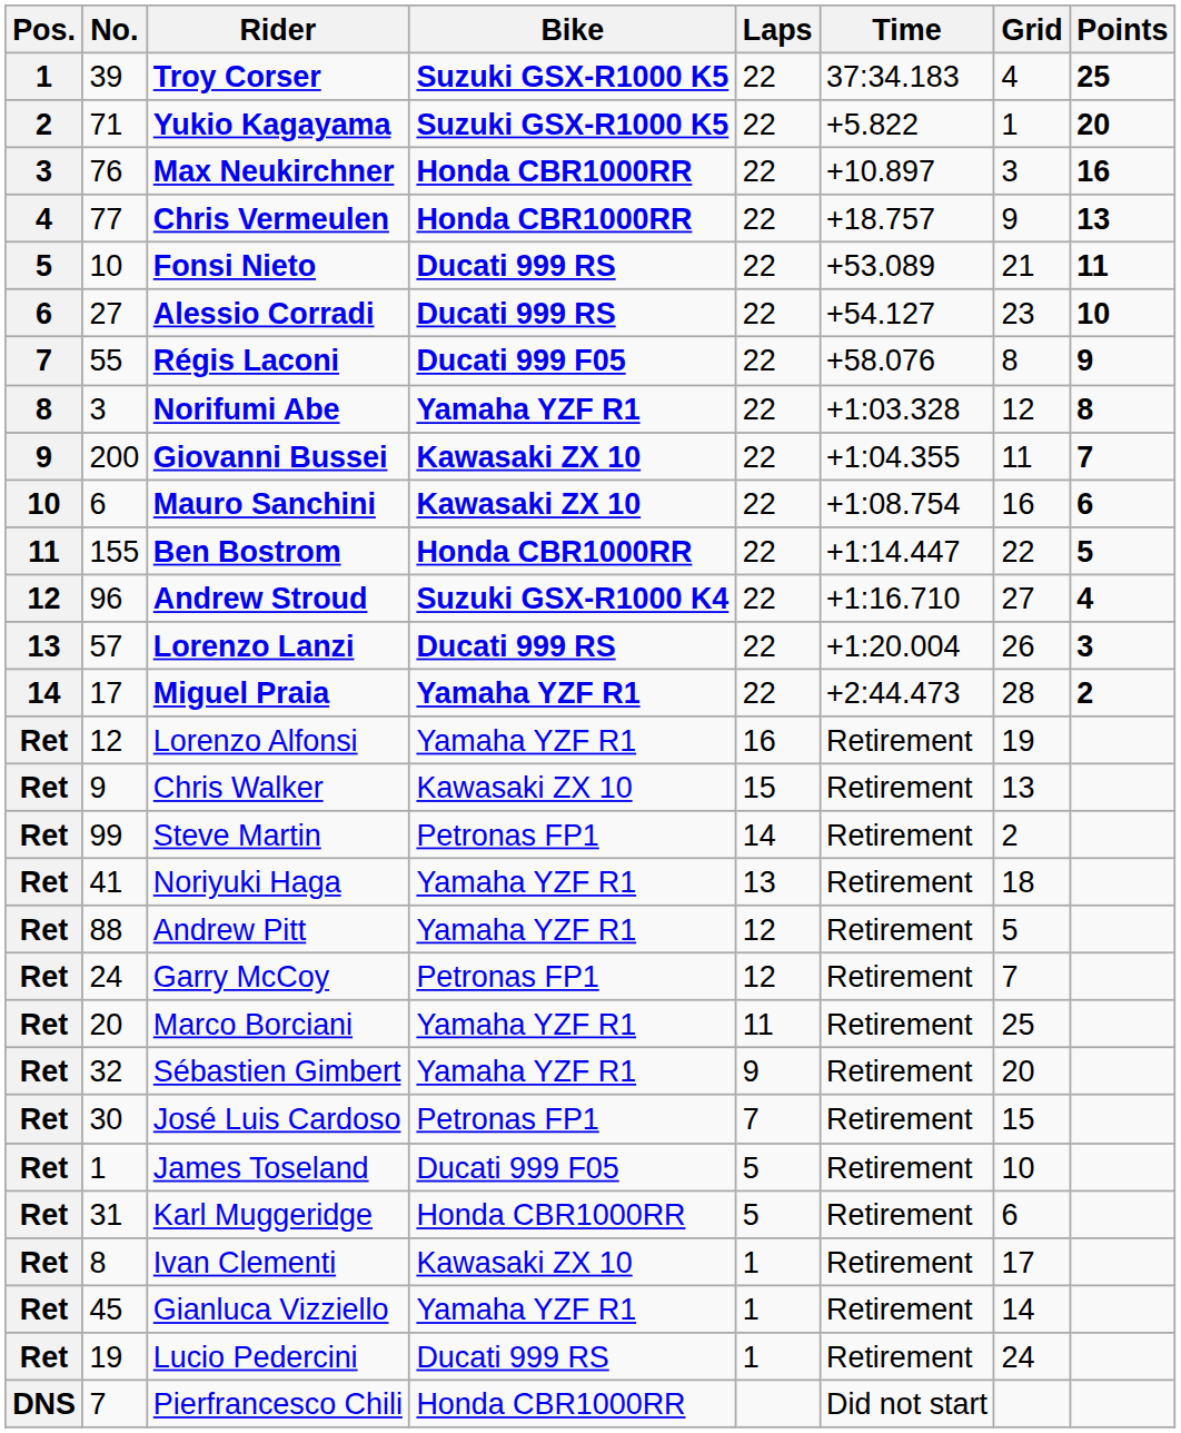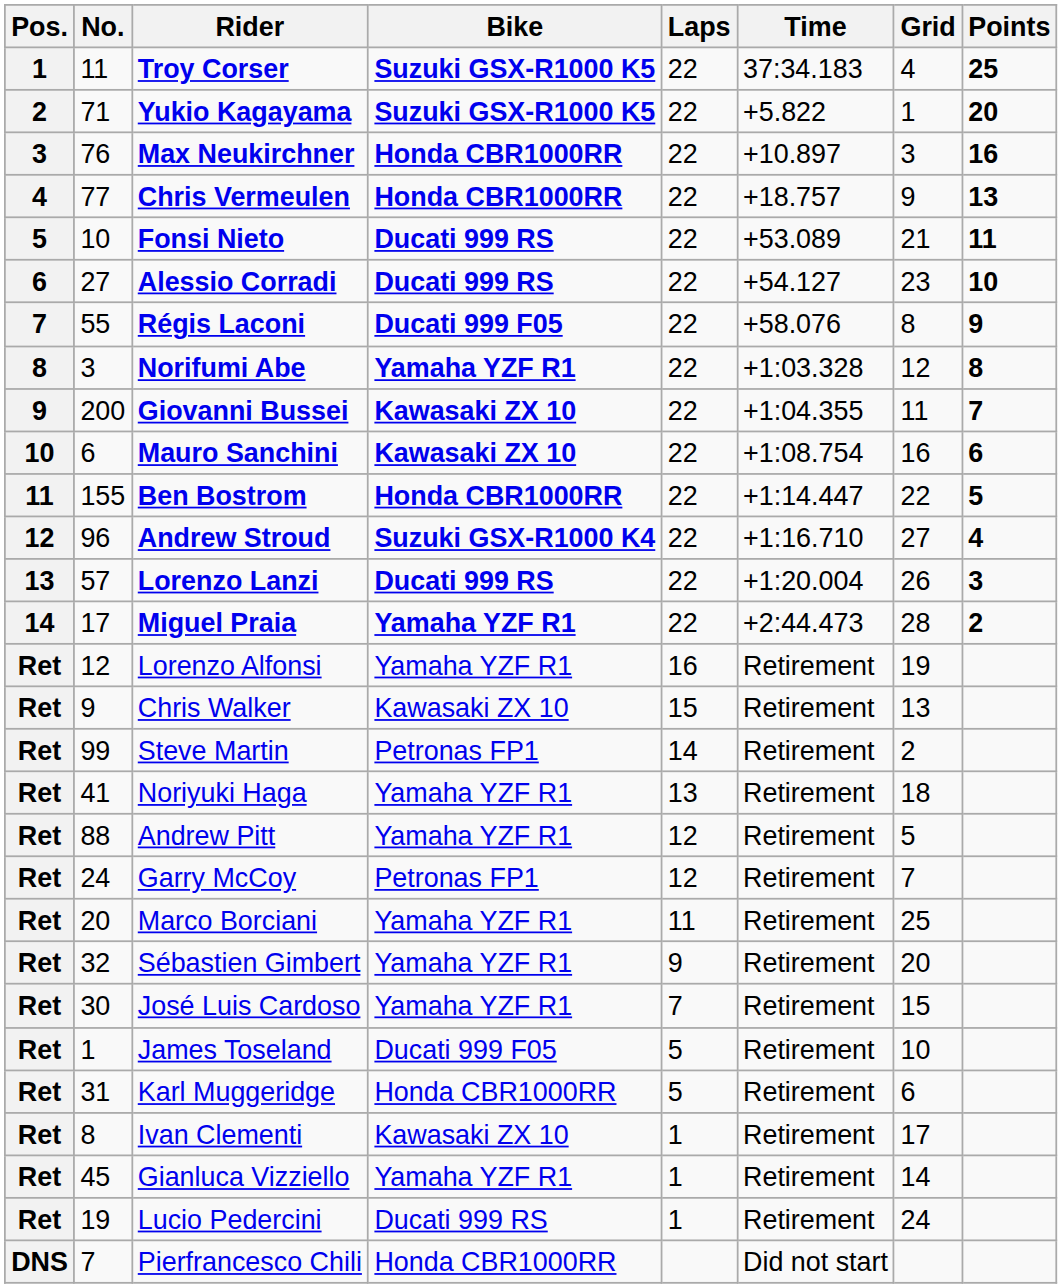Troy Corser | No.: 39 -> 11
José Luis Cardoso | Bike: Petronas FP1 -> Yamaha YZF R1
